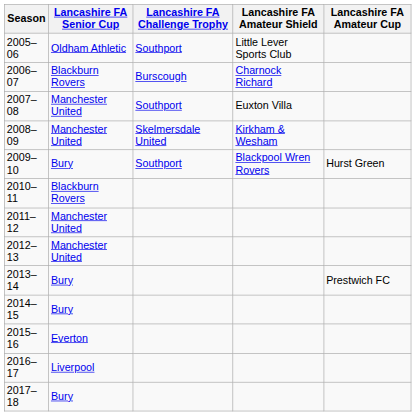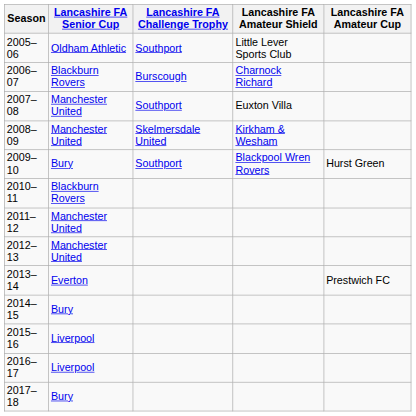2013–14 | Lancashire FA Senior Cup: Bury -> Everton
2015–16 | Lancashire FA Senior Cup: Everton -> Liverpool
